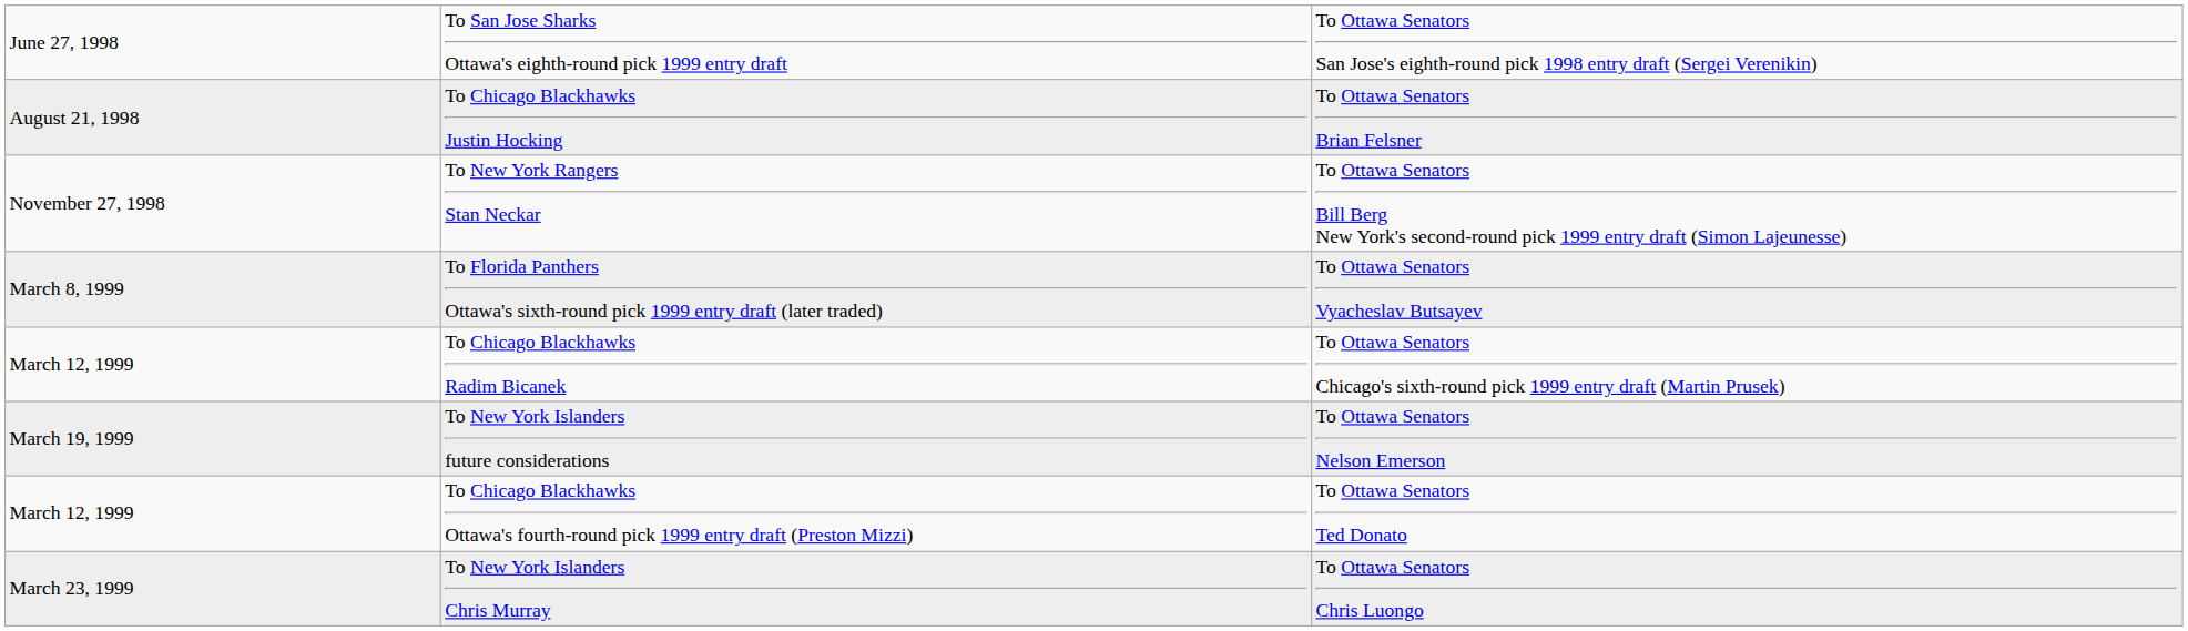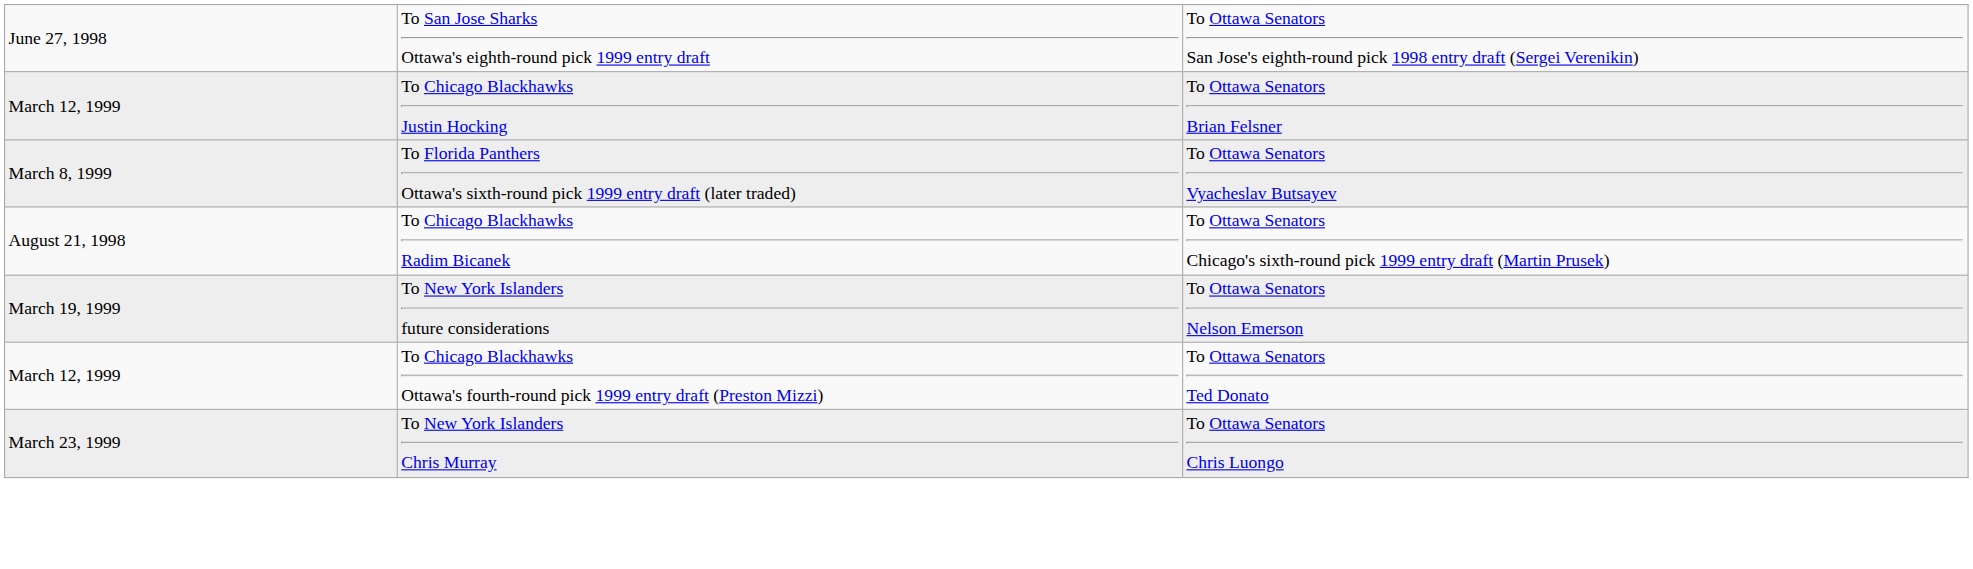To Chicago Blackhawks Justin Hocking | column 1: August 21, 1998 -> March 12, 1999
- row: November 27, 1998 | To New York Rangers Stan Neckar | To Ottawa Senators Bill Berg New York's second-round pick 1999 entry draft (Simon Lajeunesse)
To Chicago Blackhawks Radim Bicanek | column 1: March 12, 1999 -> August 21, 1998
